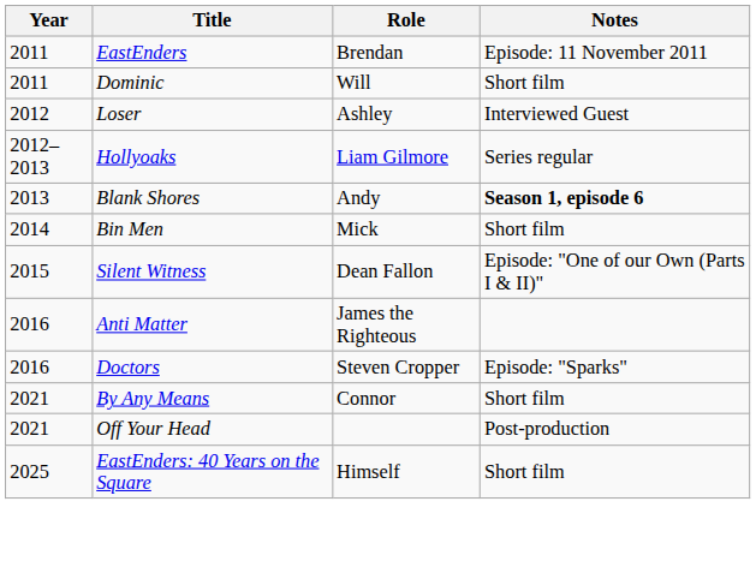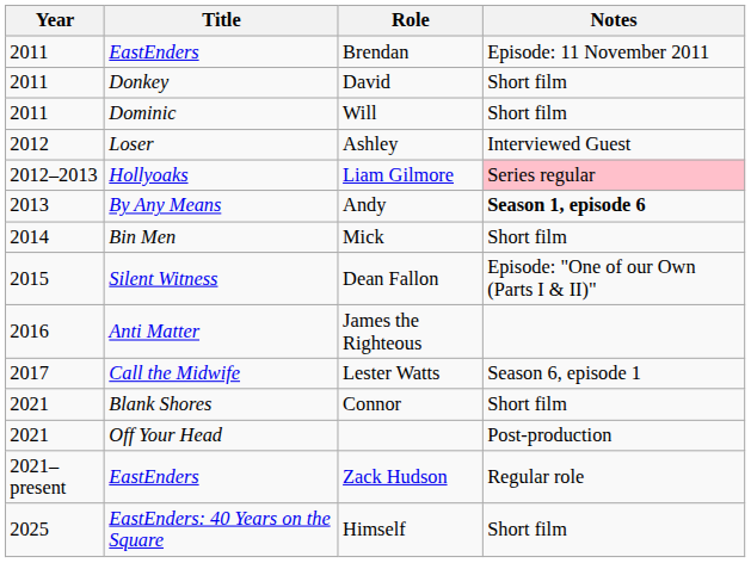+ row: 2011 | Donkey | David | Short film
Liam Gilmore | Notes: no background -> pink background
Andy | Title: Blank Shores -> By Any Means
- row: 2016 | Doctors | Steven Cropper | Episode: "Sparks"
+ row: 2017 | Call the Midwife | Lester Watts | Season 6, episode 1
Connor | Title: By Any Means -> Blank Shores
+ row: 2021–present | EastEnders | Zack Hudson | Regular role
